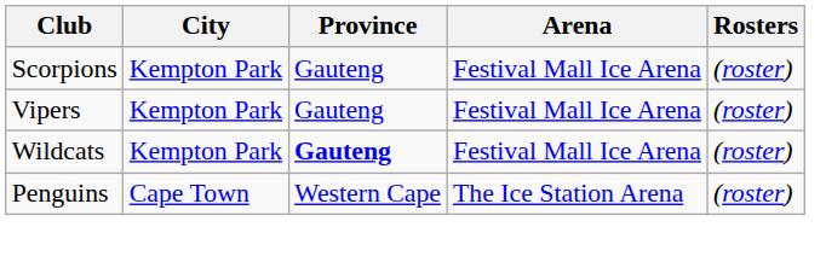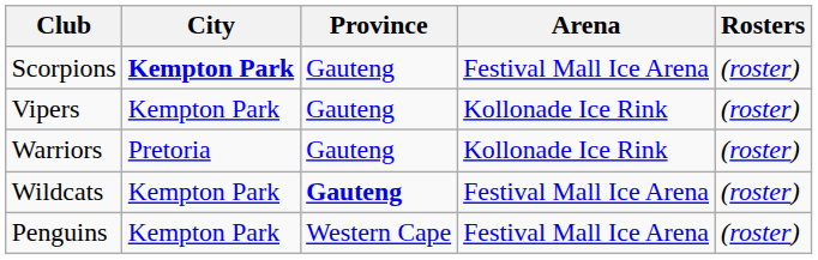Scorpions | City: normal -> bold
Vipers | Arena: Festival Mall Ice Arena -> Kollonade Ice Rink
+ row: Warriors | Pretoria | Gauteng | Kollonade Ice Rink | (roster)
Penguins | City: Cape Town -> Kempton Park
Penguins | Arena: The Ice Station Arena -> Festival Mall Ice Arena
